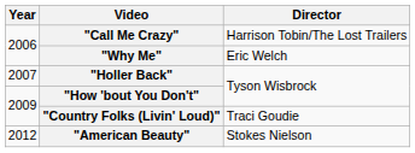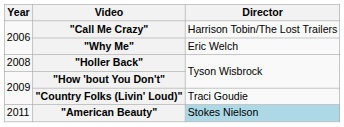"Holler Back" | Year: 2007 -> 2008
"American Beauty" | Year: 2012 -> 2011
"American Beauty" | Director: no background -> lightblue background
